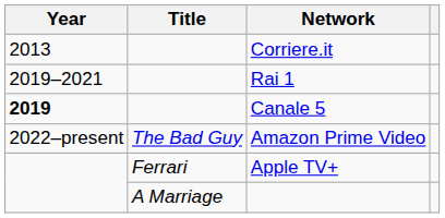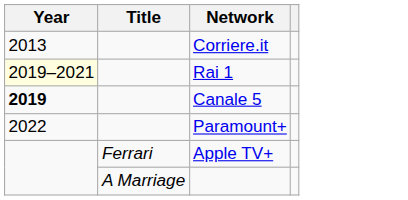Rai 1 | Year: no background -> lightyellow background
+ row: 2022 | Paramount+
- row: 2022–present | The Bad Guy | Amazon Prime Video
